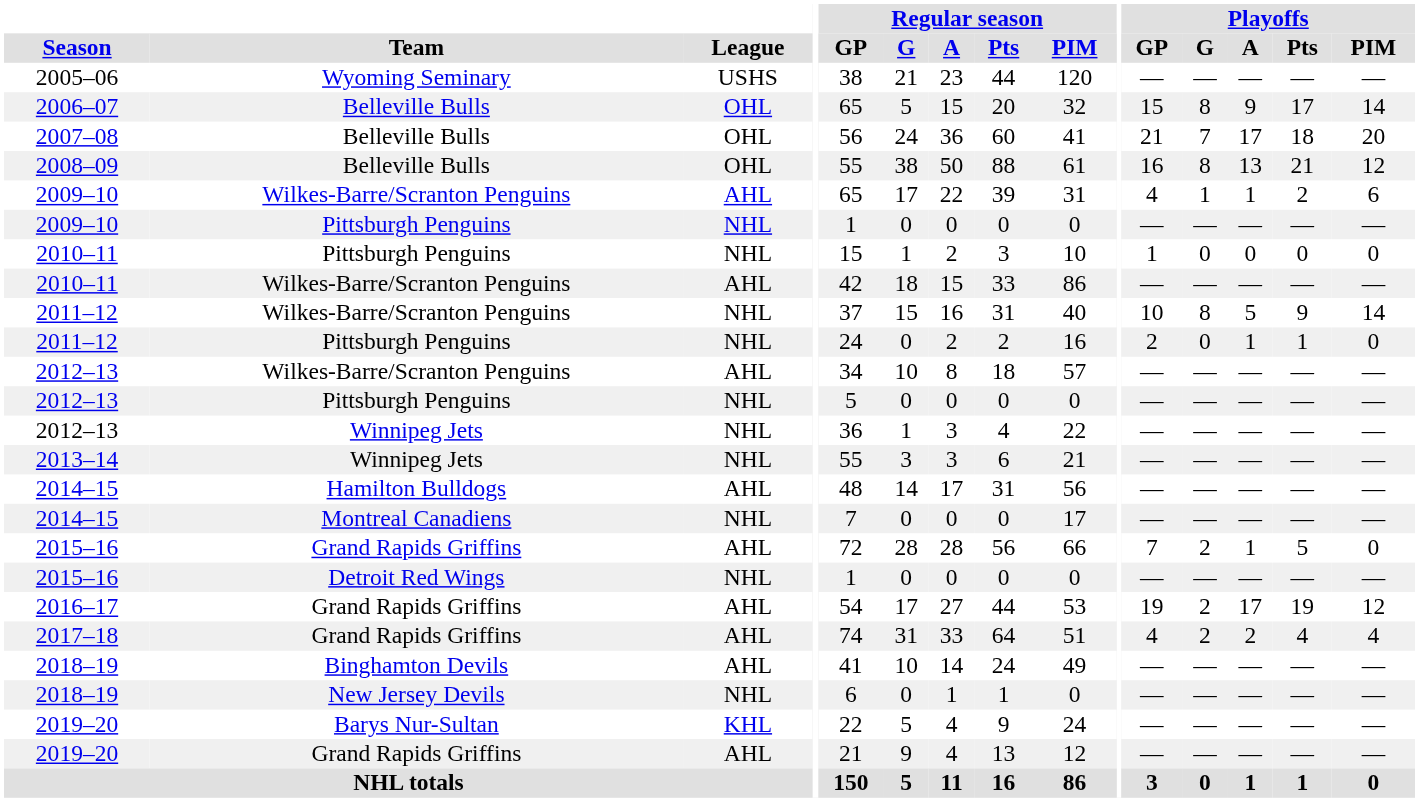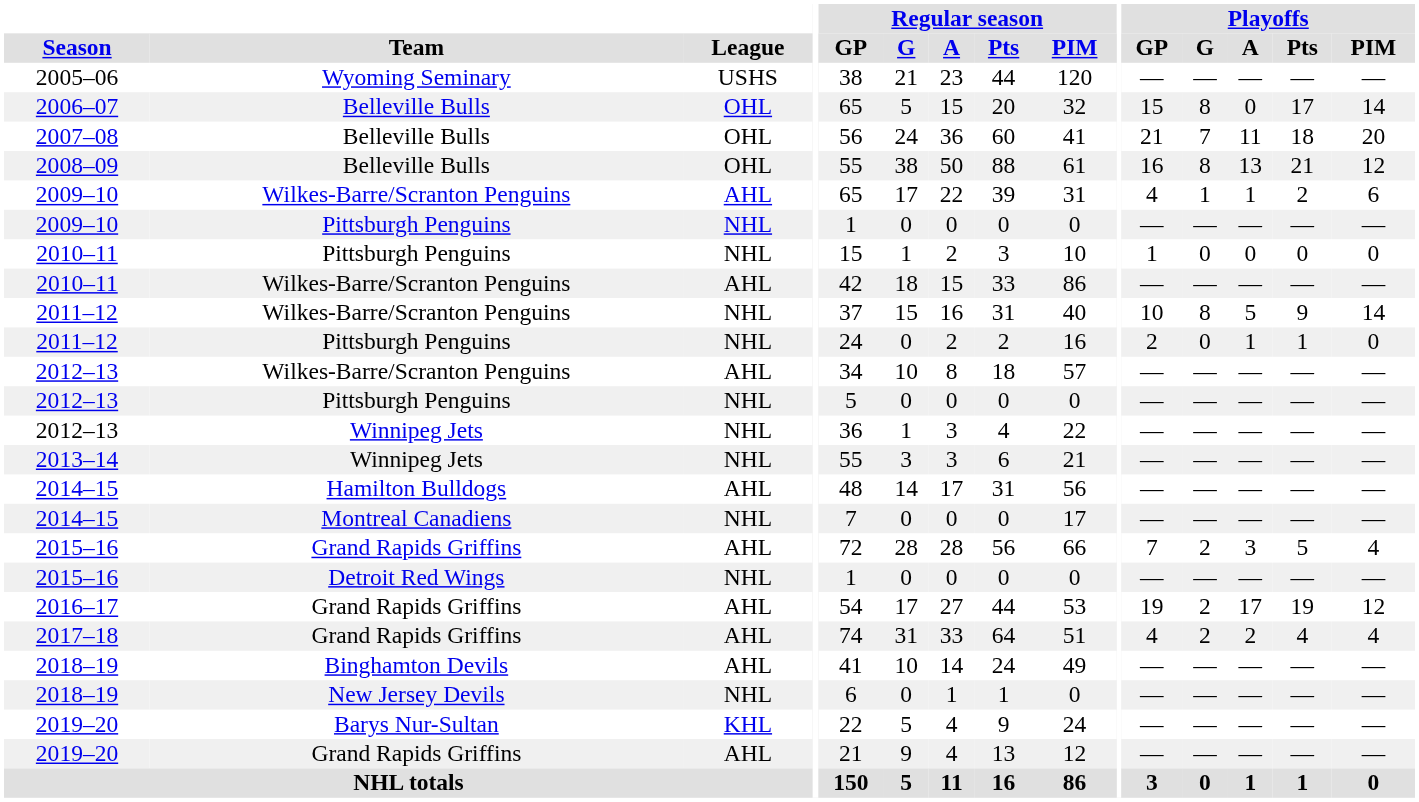2006–07 | Playoffs / A: 9 -> 0
2007–08 | Playoffs / A: 17 -> 11
2015–16 / Grand Rapids Griffins | Playoffs / A: 1 -> 3
2015–16 / Grand Rapids Griffins | Playoffs / PIM: 0 -> 4
